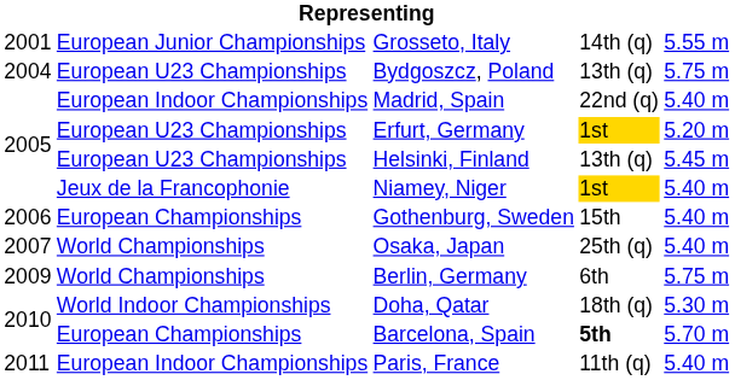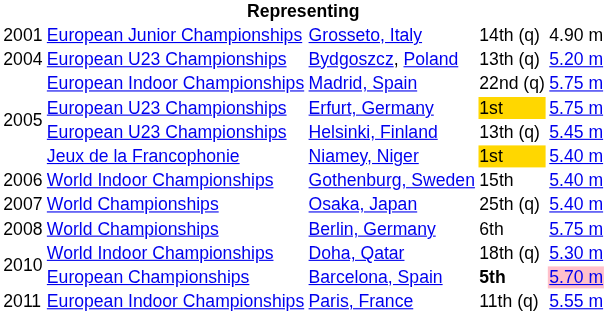Grosseto, Italy | column 5: 5.55 m -> 4.90 m
Bydgoszcz, Poland | column 5: 5.75 m -> 5.20 m
Madrid, Spain | column 5: 5.40 m -> 5.75 m
Erfurt, Germany | column 5: 5.20 m -> 5.75 m
Gothenburg, Sweden | column 2: European Championships -> World Indoor Championships
Berlin, Germany | column 1: 2009 -> 2008
Barcelona, Spain | column 5: no background -> pink background
Paris, France | column 5: 5.40 m -> 5.55 m
